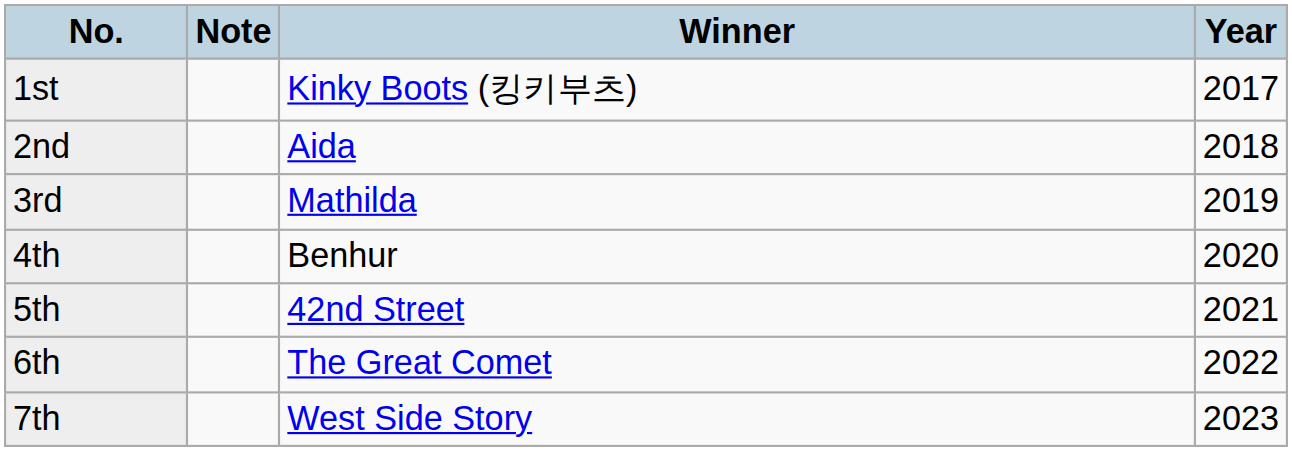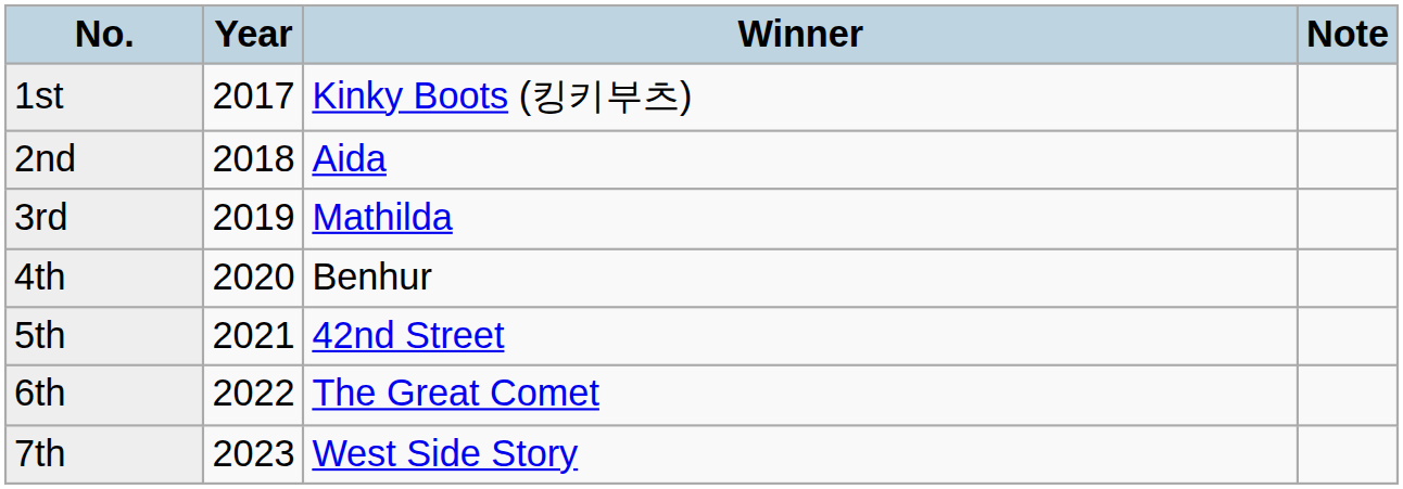columns swapped: Year <-> Note
